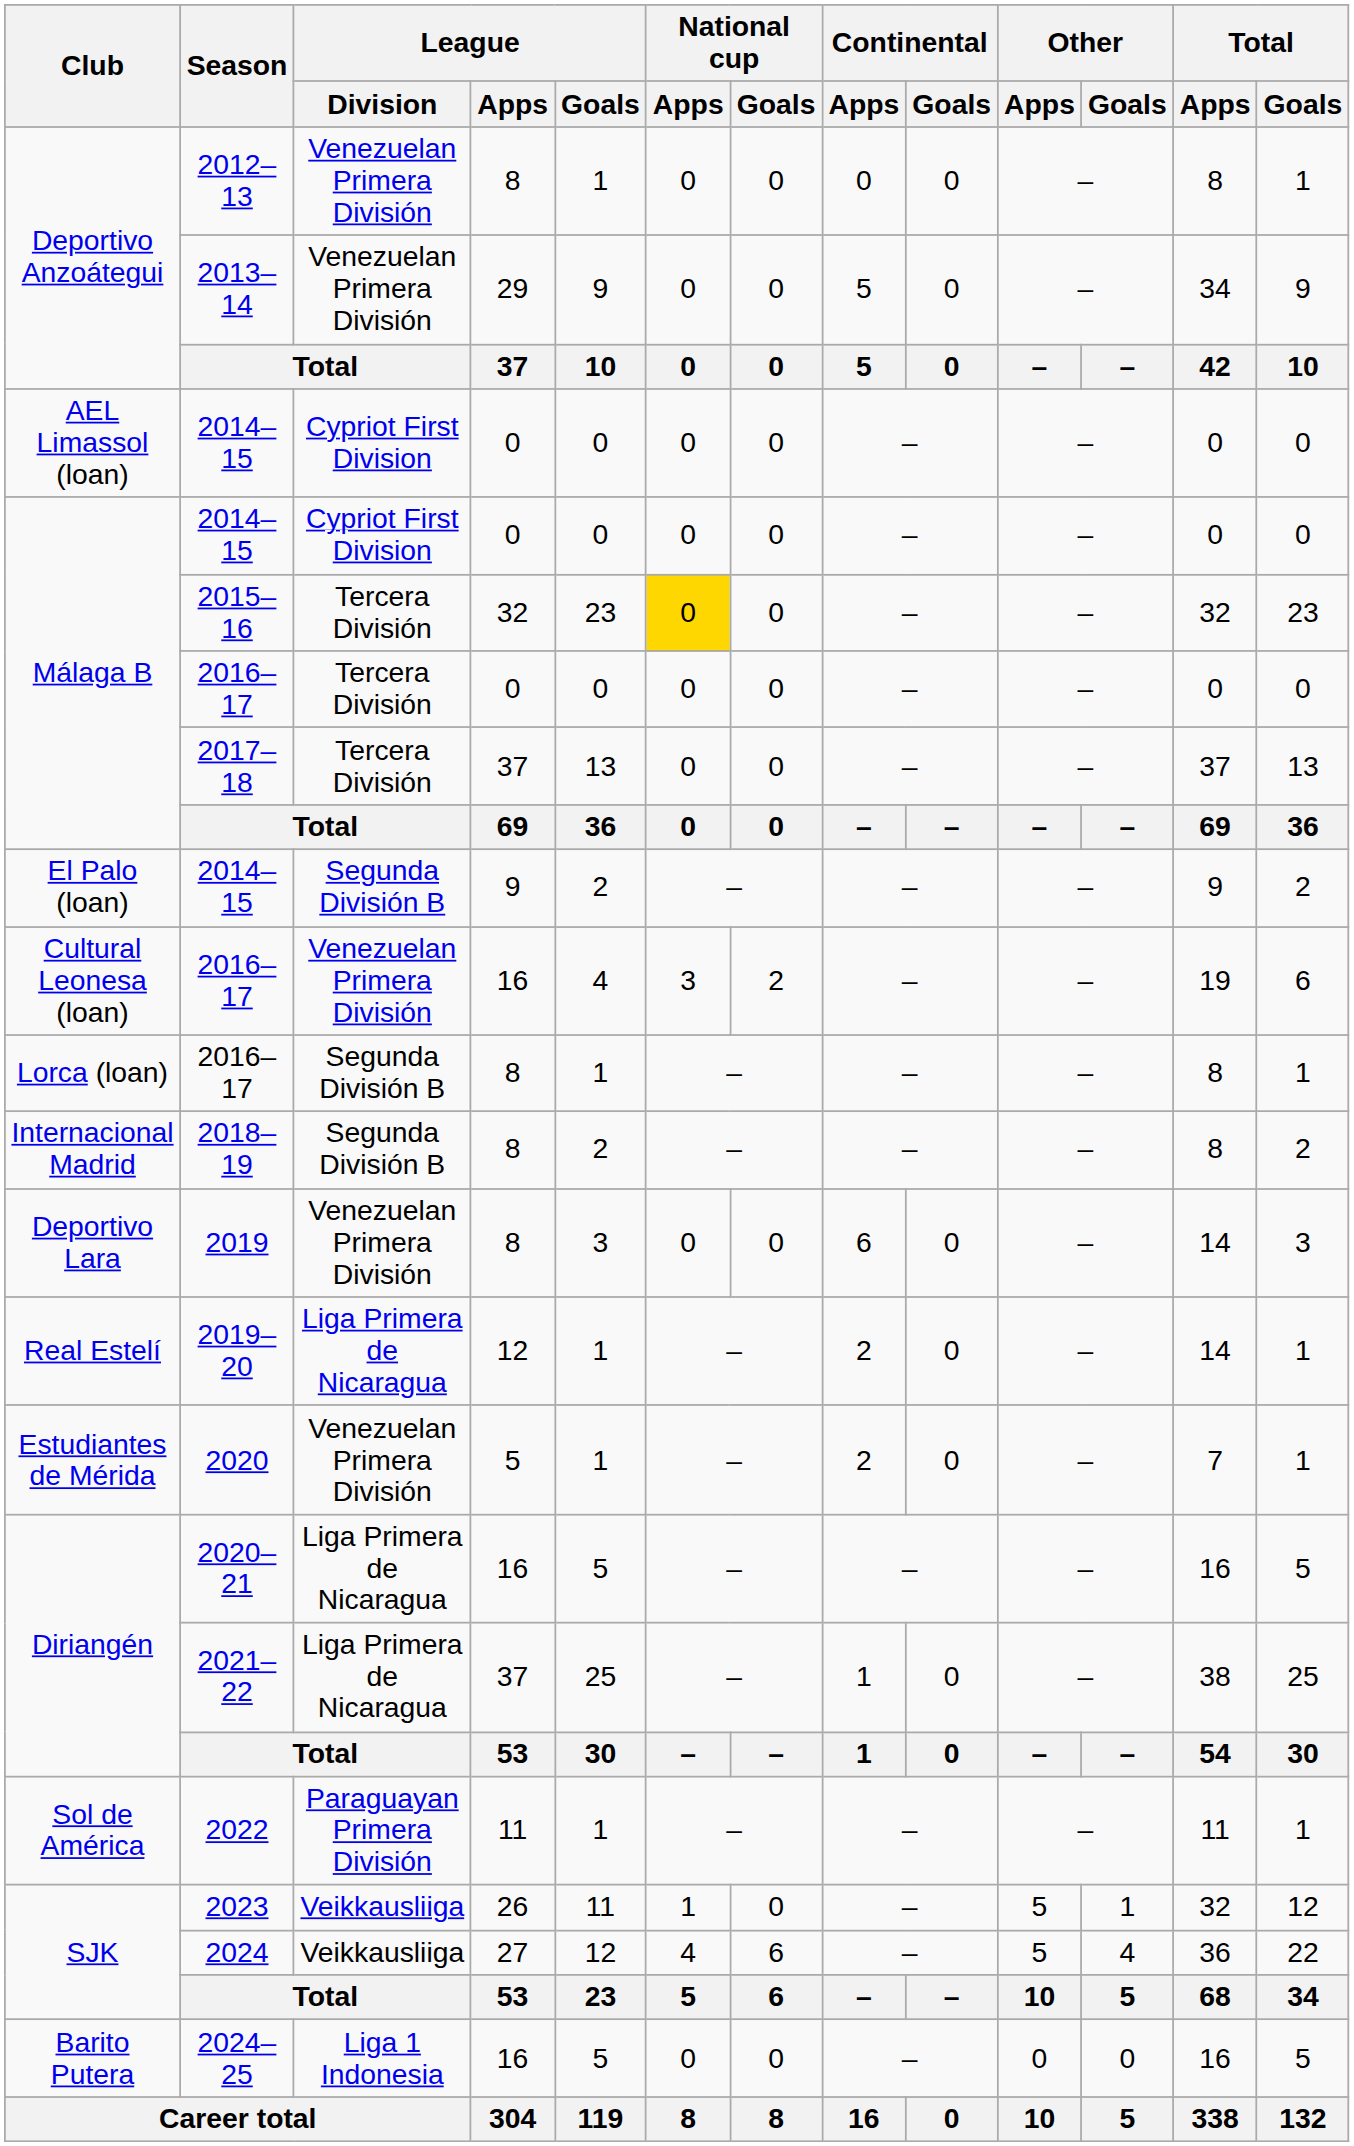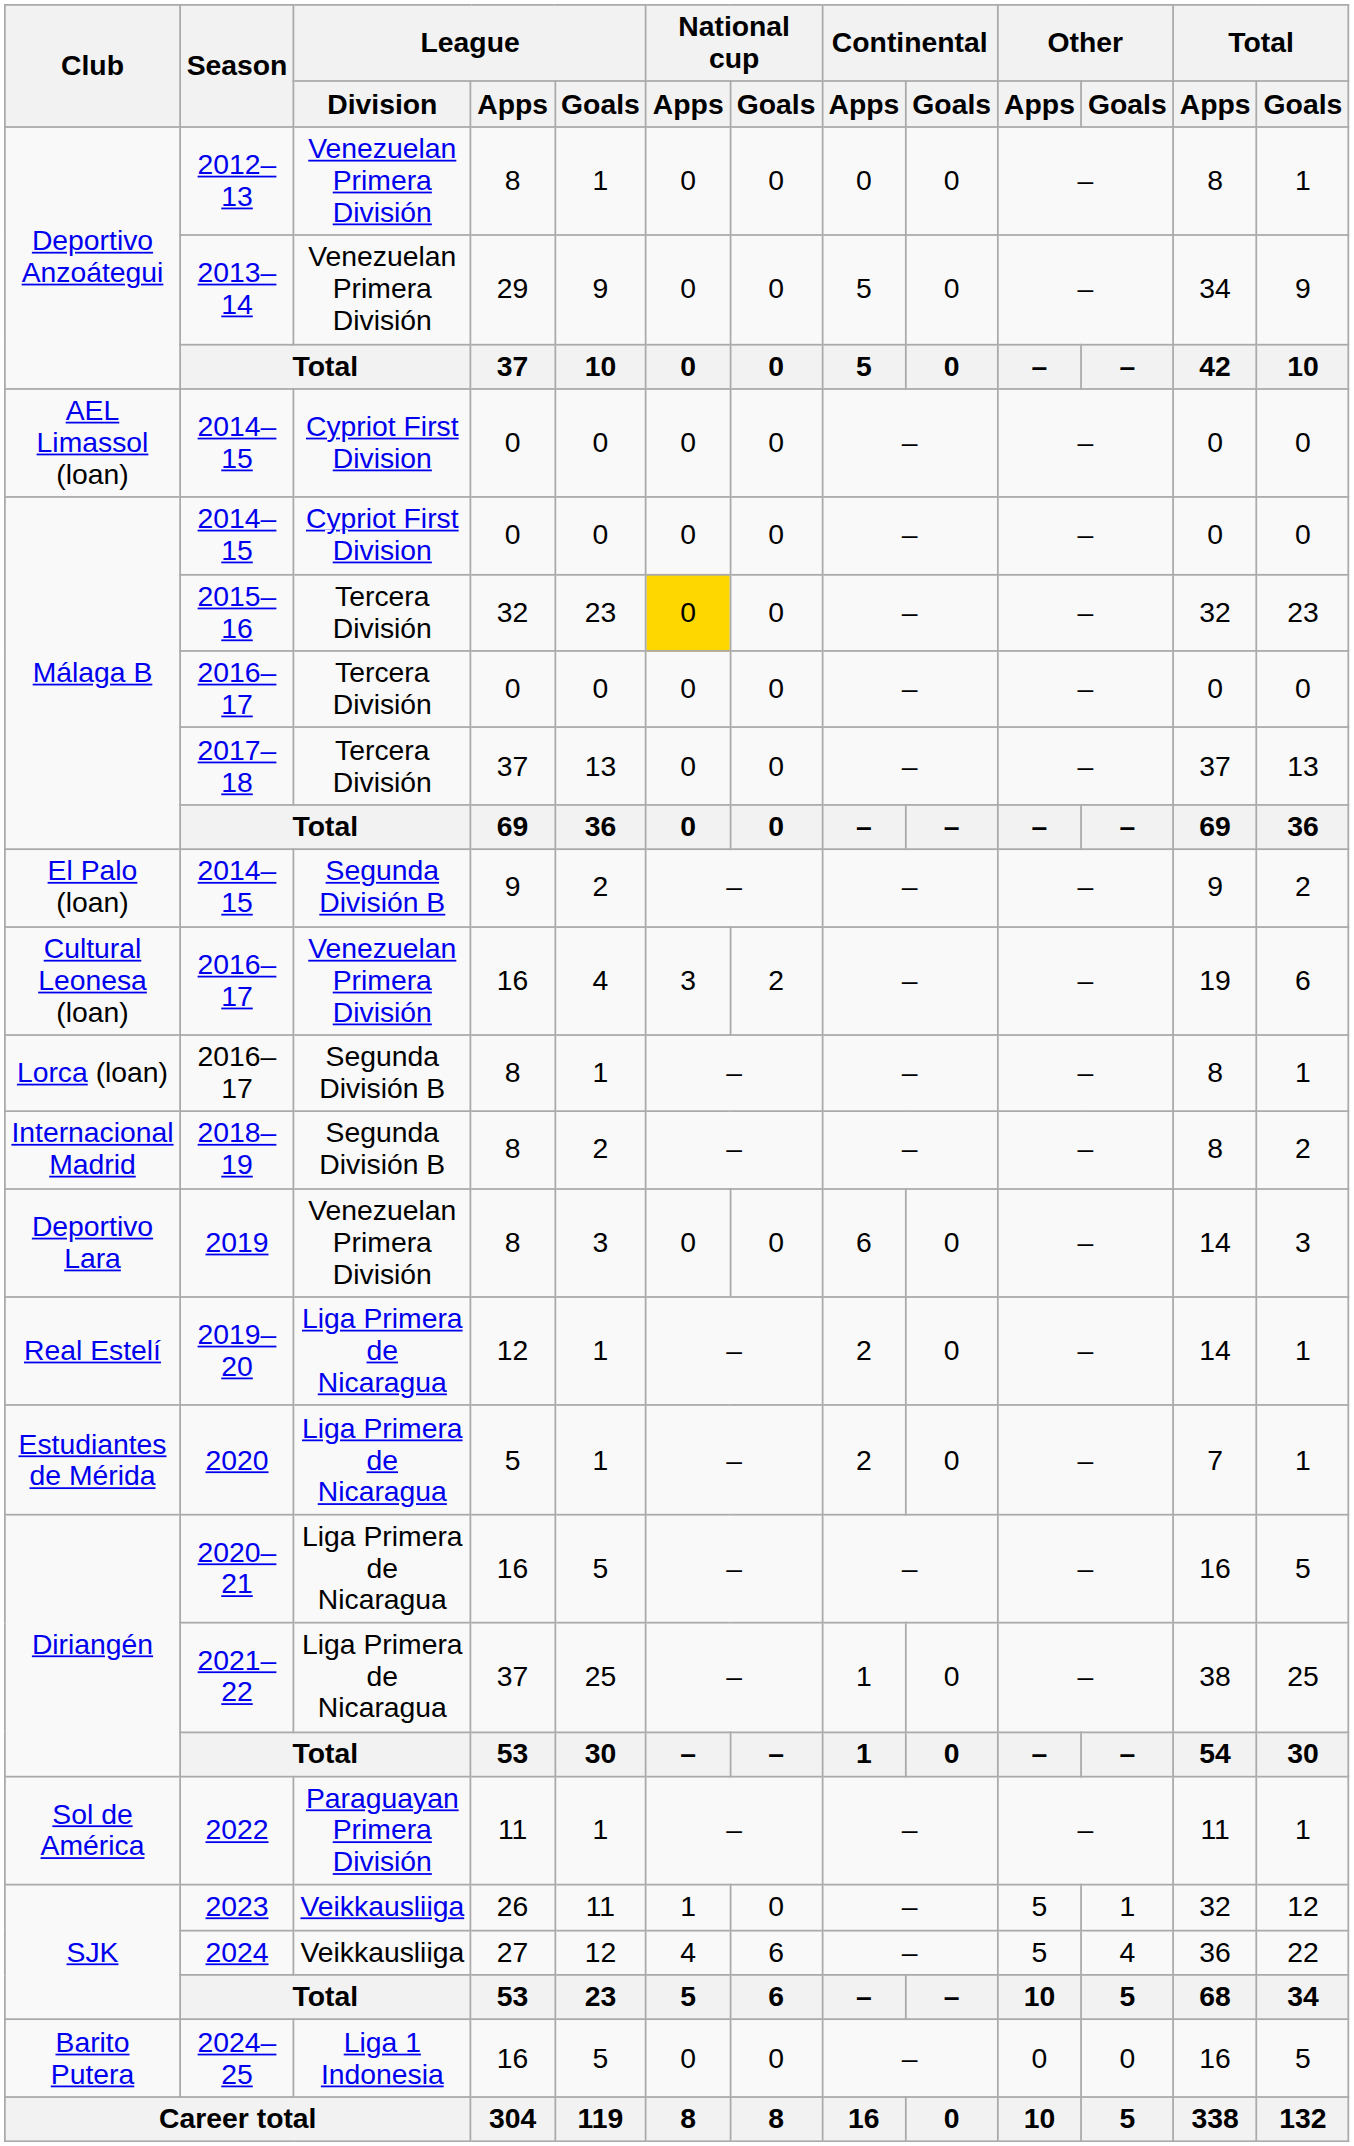2020 | League / Division: Venezuelan Primera División -> Liga Primera de Nicaragua
